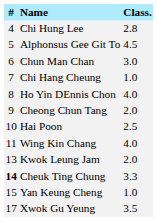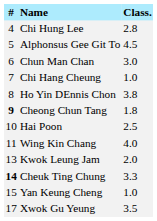Ho Yin DEnnis Chon | Class.: 4.0 -> 3.8
Cheong Chun Tang | #: normal -> bold
Cheong Chun Tang | Class.: 2.0 -> 1.8
